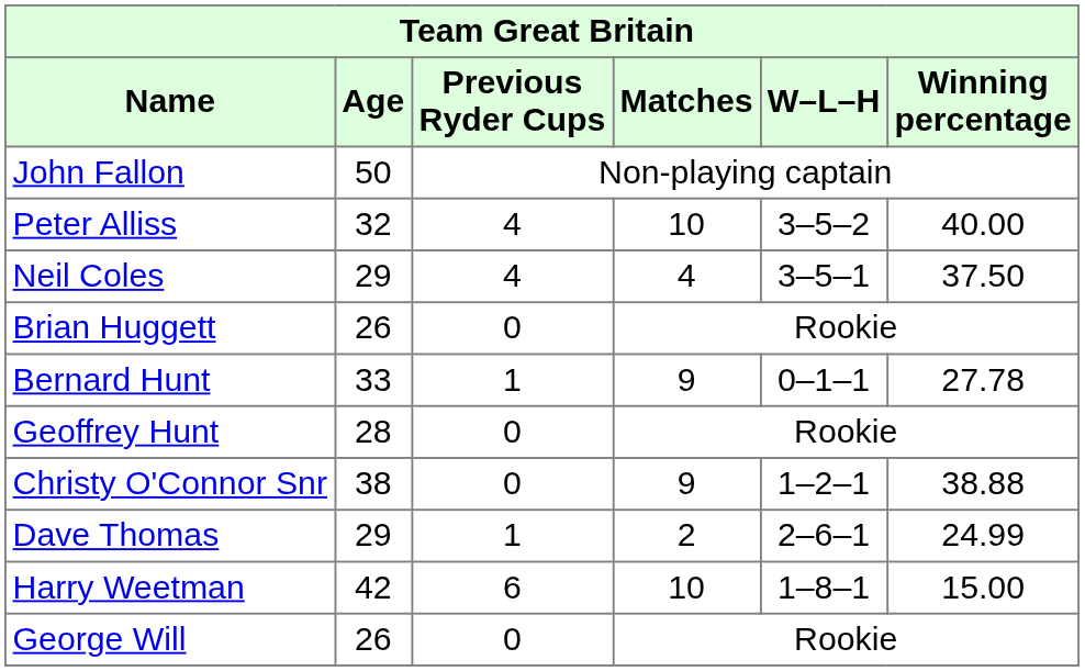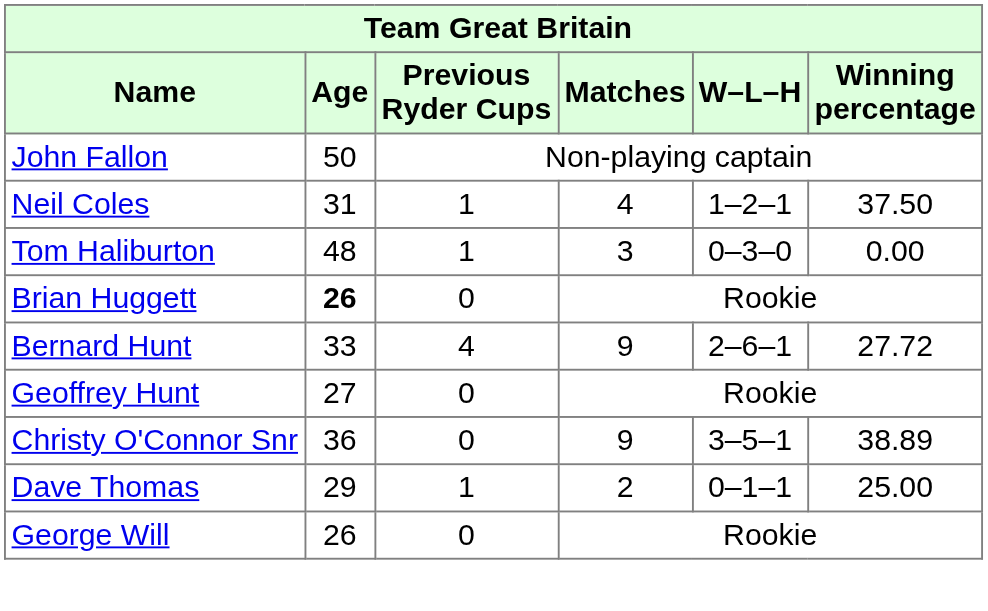- row: Peter Alliss | 32 | 4 | 10 | 3–5–2 | 40.00
Neil Coles | Age: 29 -> 31
Neil Coles | Previous Ryder Cups: 4 -> 1
Neil Coles | W–L–H: 3–5–1 -> 1–2–1
+ row: Tom Haliburton | 48 | 1 | 3 | 0–3–0 | 0.00
Brian Huggett | Age: normal -> bold
Bernard Hunt | Previous Ryder Cups: 1 -> 4
Bernard Hunt | W–L–H: 0–1–1 -> 2–6–1
Bernard Hunt | Winning percentage: 27.78 -> 27.72
Geoffrey Hunt | Age: 28 -> 27
Christy O'Connor Snr | Age: 38 -> 36
Christy O'Connor Snr | W–L–H: 1–2–1 -> 3–5–1
Christy O'Connor Snr | Winning percentage: 38.88 -> 38.89
Dave Thomas | W–L–H: 2–6–1 -> 0–1–1
Dave Thomas | Winning percentage: 24.99 -> 25.00
- row: Harry Weetman | 42 | 6 | 10 | 1–8–1 | 15.00
